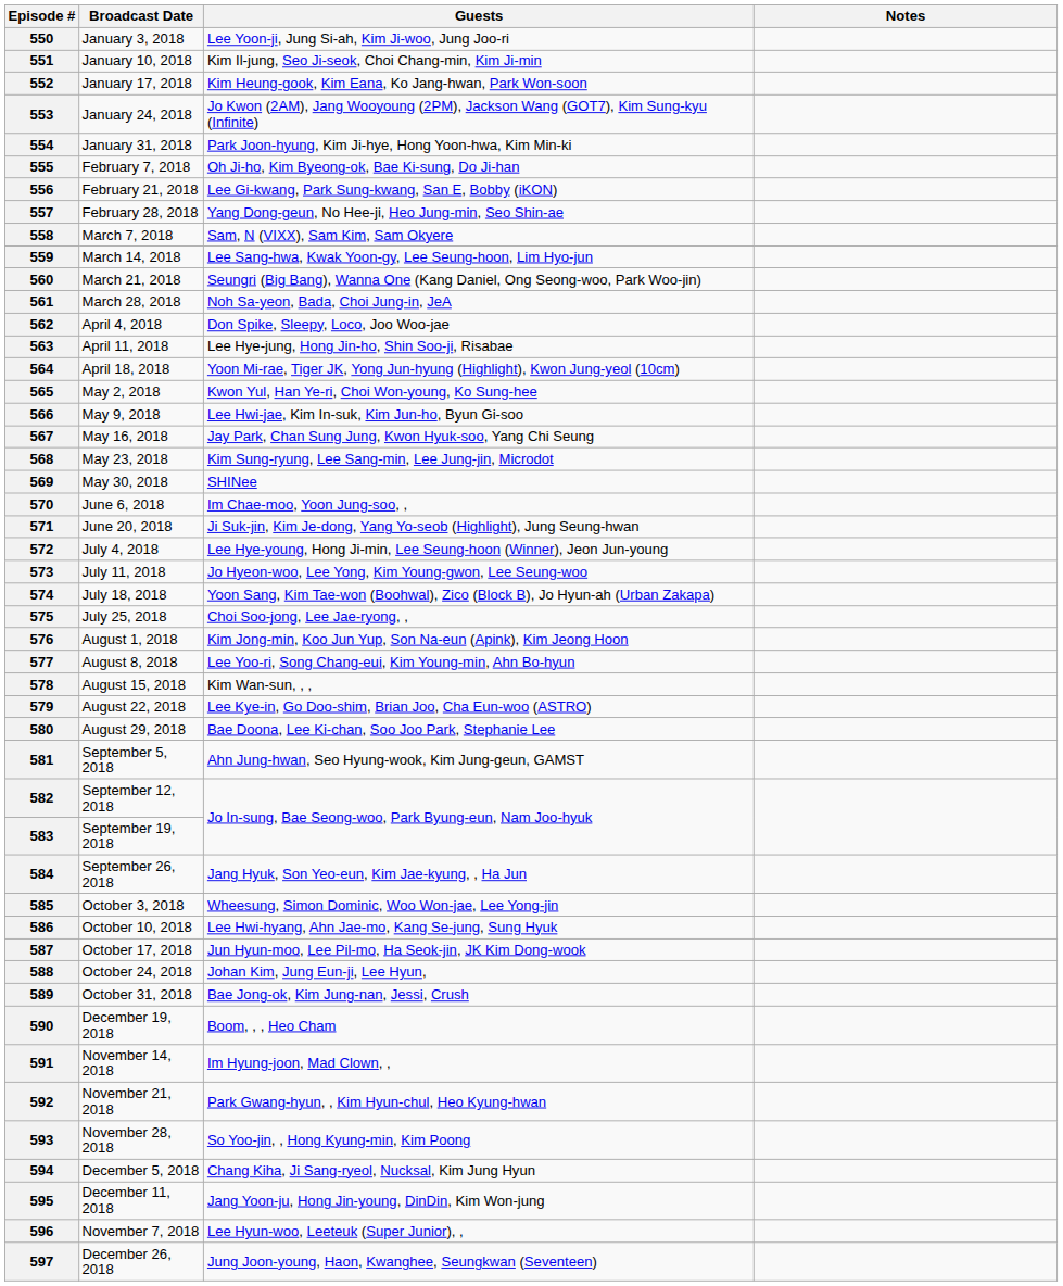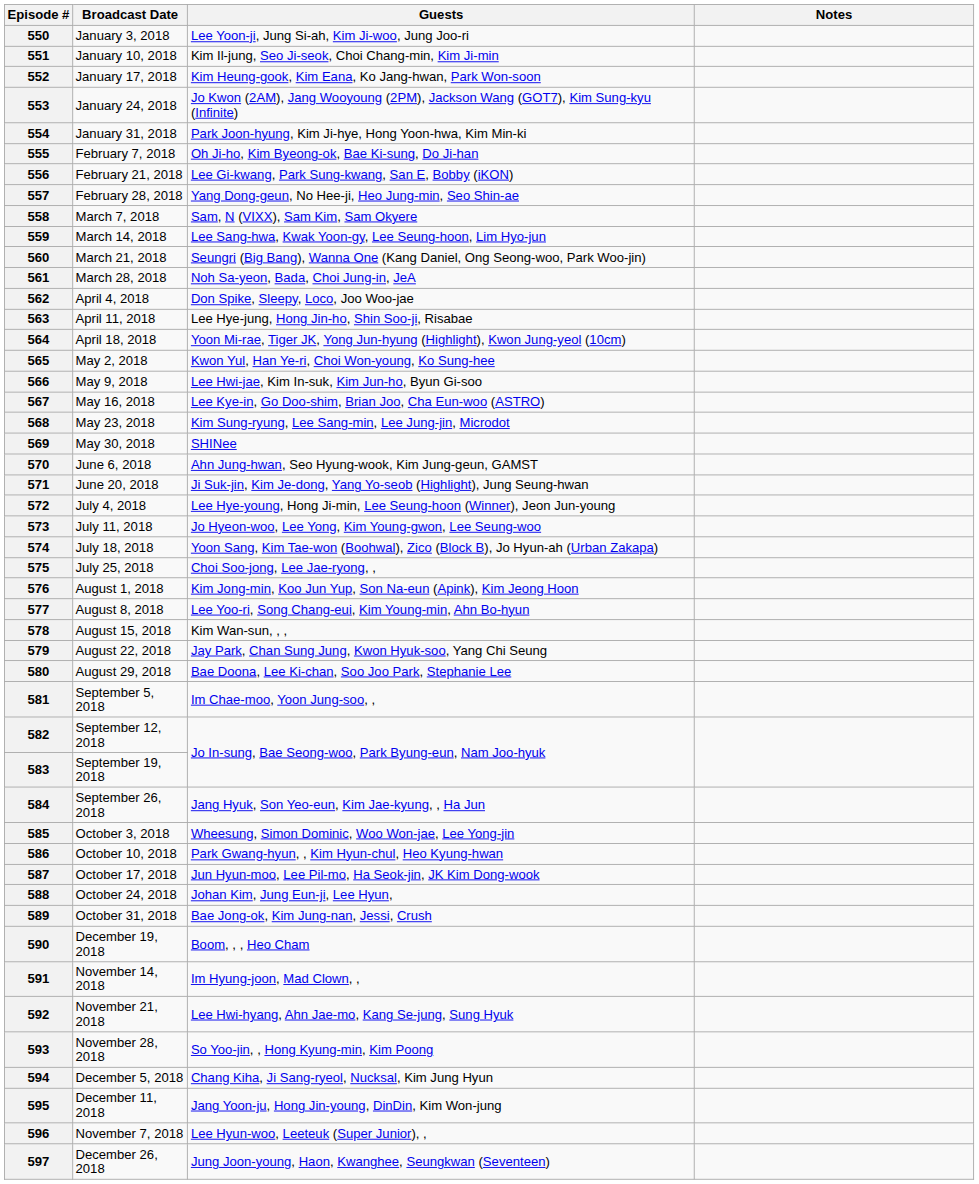567 | Guests: Jay Park, Chan Sung Jung, Kwon Hyuk-soo, Yang Chi Seung -> Lee Kye-in, Go Doo-shim, Brian Joo, Cha Eun-woo (ASTRO)
570 | Guests: Im Chae-moo, Yoon Jung-soo, , -> Ahn Jung-hwan, Seo Hyung-wook, Kim Jung-geun, GAMST
579 | Guests: Lee Kye-in, Go Doo-shim, Brian Joo, Cha Eun-woo (ASTRO) -> Jay Park, Chan Sung Jung, Kwon Hyuk-soo, Yang Chi Seung
581 | Guests: Ahn Jung-hwan, Seo Hyung-wook, Kim Jung-geun, GAMST -> Im Chae-moo, Yoon Jung-soo, ,
586 | Guests: Lee Hwi-hyang, Ahn Jae-mo, Kang Se-jung, Sung Hyuk -> Park Gwang-hyun, , Kim Hyun-chul, Heo Kyung-hwan
592 | Guests: Park Gwang-hyun, , Kim Hyun-chul, Heo Kyung-hwan -> Lee Hwi-hyang, Ahn Jae-mo, Kang Se-jung, Sung Hyuk
